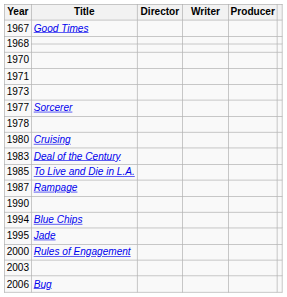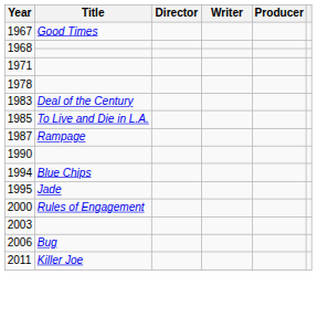- row: 1970
- row: 1973
- row: 1977 | Sorcerer
- row: 1980 | Cruising
+ row: 2011 | Killer Joe
